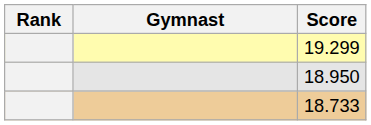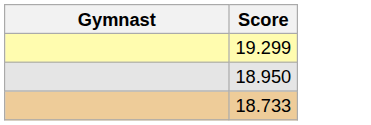- column: Rank
